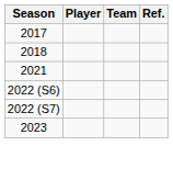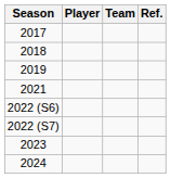+ row: 2019
+ row: 2024
